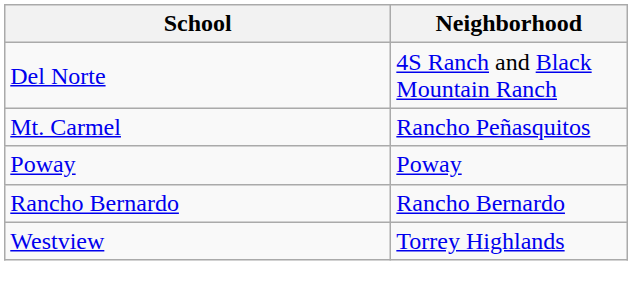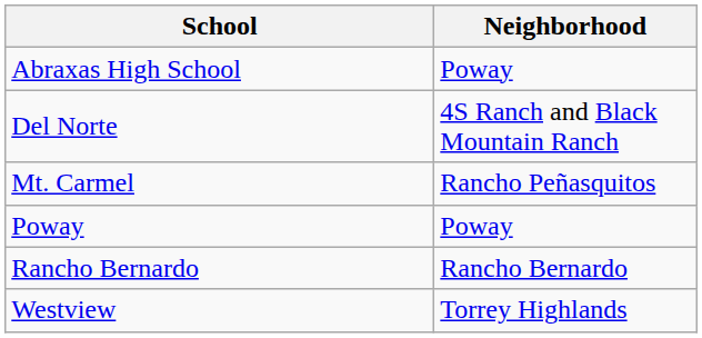+ row: Abraxas High School | Poway
